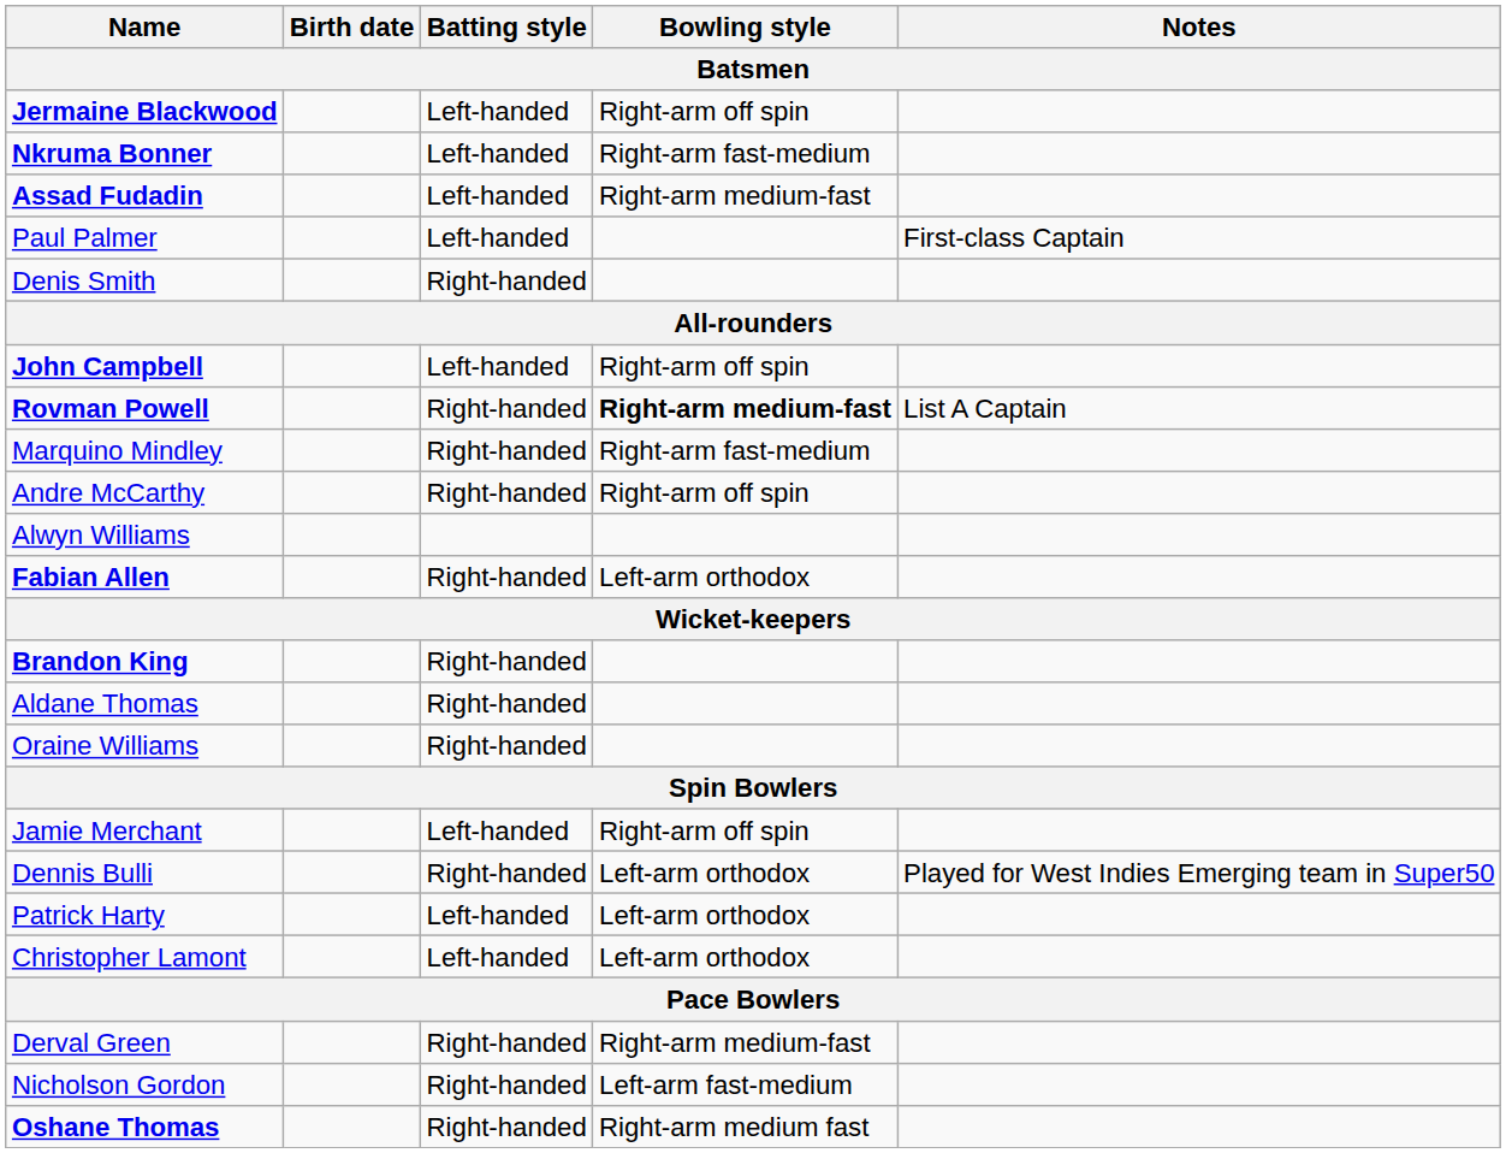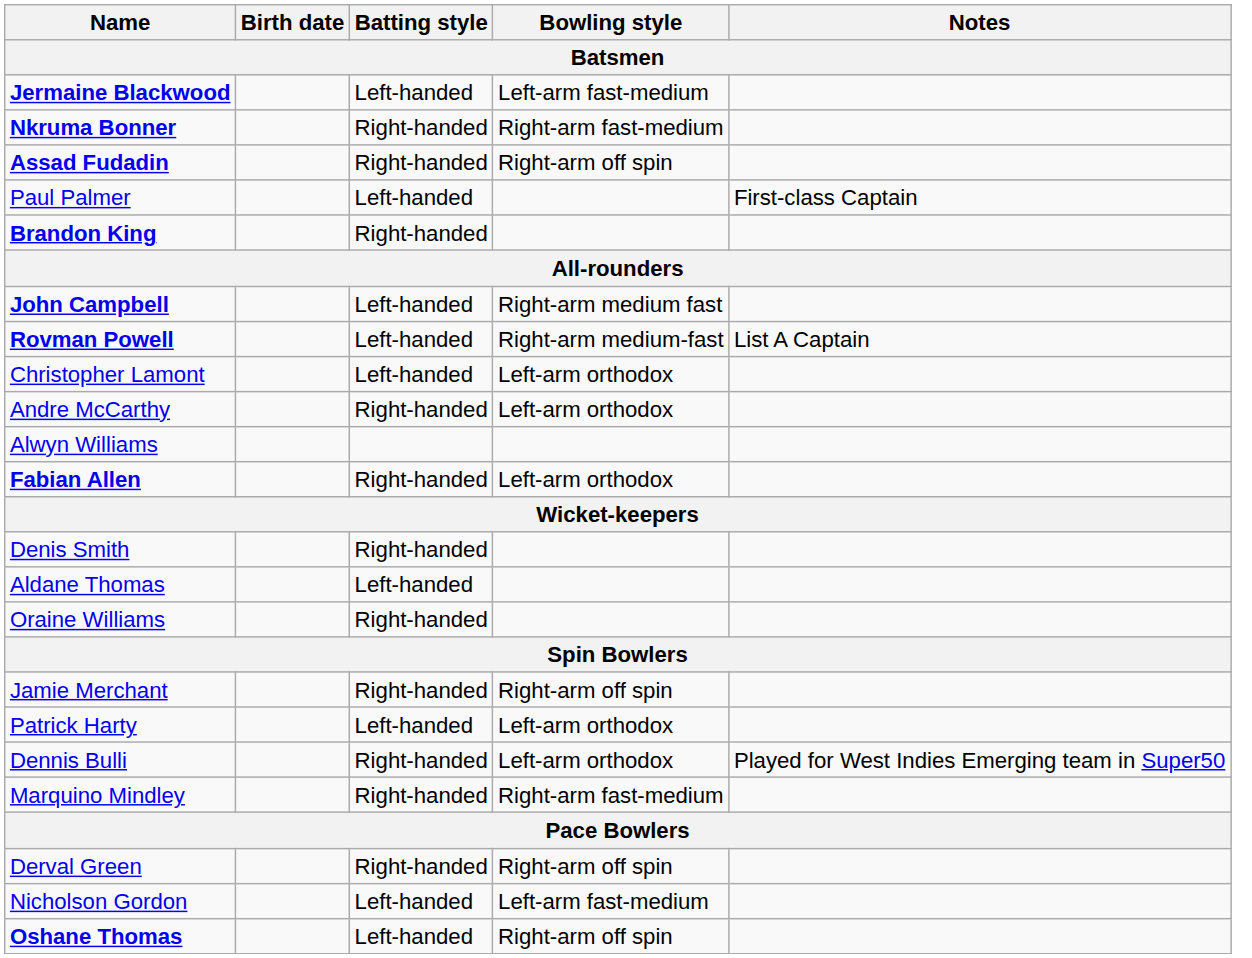Jermaine Blackwood | Bowling style: Right-arm off spin -> Left-arm fast-medium
Nkruma Bonner | Batting style: Left-handed -> Right-handed
Assad Fudadin | Batting style: Left-handed -> Right-handed
Assad Fudadin | Bowling style: Right-arm medium-fast -> Right-arm off spin
rows swapped: Brandon King <-> Denis Smith
John Campbell | Bowling style: Right-arm off spin -> Right-arm medium fast
Rovman Powell | Batting style: Right-handed -> Left-handed
Rovman Powell | Bowling style: bold -> normal
rows swapped: Marquino Mindley <-> Christopher Lamont
Andre McCarthy | Bowling style: Right-arm off spin -> Left-arm orthodox
Aldane Thomas | Batting style: Right-handed -> Left-handed
Jamie Merchant | Batting style: Left-handed -> Right-handed
rows swapped: Patrick Harty <-> Dennis Bulli
Derval Green | Bowling style: Right-arm medium-fast -> Right-arm off spin
Nicholson Gordon | Batting style: Right-handed -> Left-handed
Oshane Thomas | Batting style: Right-handed -> Left-handed
Oshane Thomas | Bowling style: Right-arm medium fast -> Right-arm off spin
